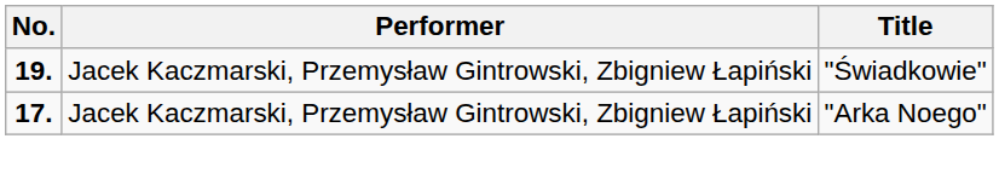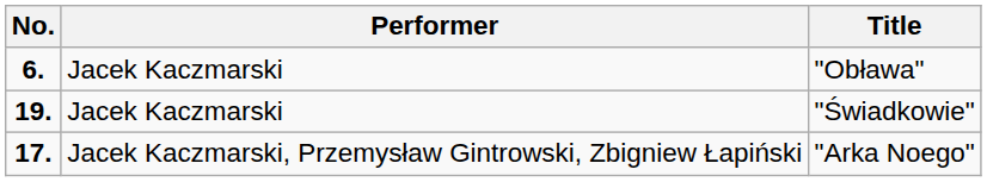+ row: 6. | Jacek Kaczmarski | "Obława"
"Świadkowie" | Performer: Jacek Kaczmarski, Przemysław Gintrowski, Zbigniew Łapiński -> Jacek Kaczmarski
